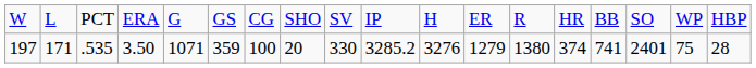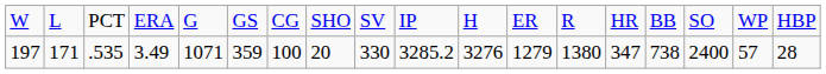197 | column 4: 3.50 -> 3.49
197 | column 14: 374 -> 347
197 | column 15: 741 -> 738
197 | column 16: 2401 -> 2400
197 | column 17: 75 -> 57
